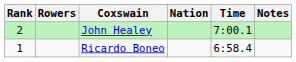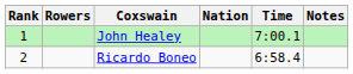John Healey | Rank: 2 -> 1
Ricardo Boneo | Rank: 1 -> 2
